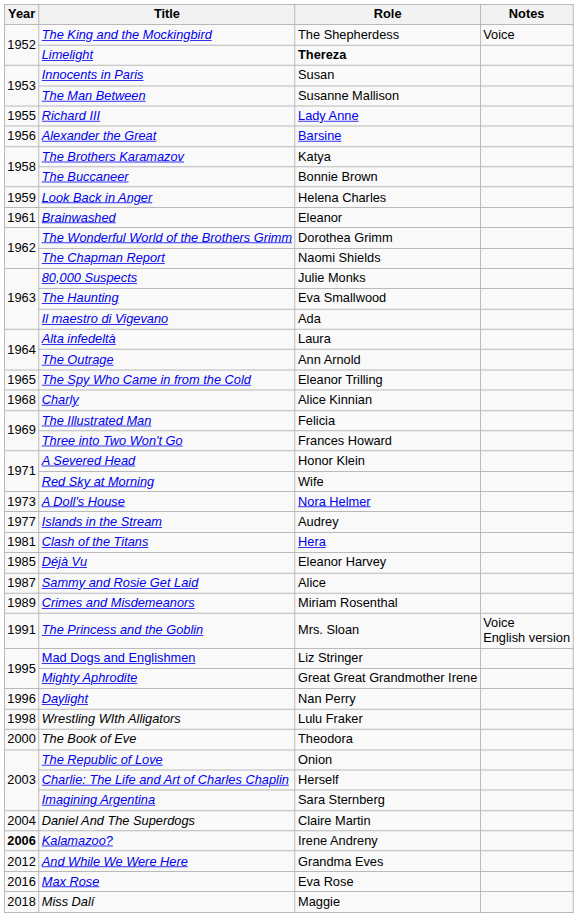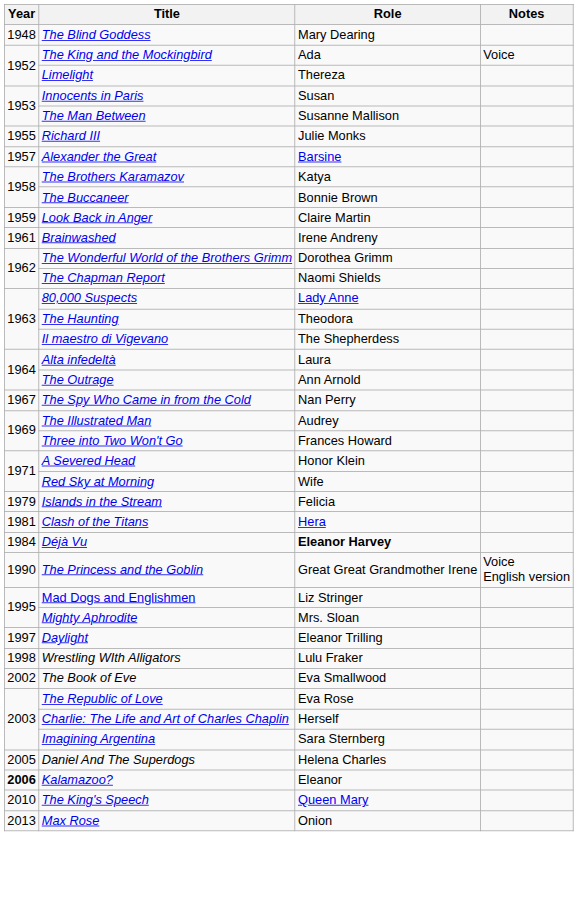+ row: 1948 | The Blind Goddess | Mary Dearing
The King and the Mockingbird | Role: The Shepherdess -> Ada
Limelight | Role: bold -> normal
Richard III | Role: Lady Anne -> Julie Monks
Alexander the Great | Year: 1956 -> 1957
Look Back in Anger | Role: Helena Charles -> Claire Martin
Brainwashed | Role: Eleanor -> Irene Andreny
80,000 Suspects | Role: Julie Monks -> Lady Anne
The Haunting | Role: Eva Smallwood -> Theodora
Il maestro di Vigevano | Role: Ada -> The Shepherdess
The Spy Who Came in from the Cold | Year: 1965 -> 1967
The Spy Who Came in from the Cold | Role: Eleanor Trilling -> Nan Perry
- row: 1968 | Charly | Alice Kinnian
The Illustrated Man | Role: Felicia -> Audrey
- row: 1973 | A Doll's House | Nora Helmer
Islands in the Stream | Year: 1977 -> 1979
Islands in the Stream | Role: Audrey -> Felicia
Déjà Vu | Year: 1985 -> 1984
Déjà Vu | Role: normal -> bold
- row: 1987 | Sammy and Rosie Get Laid | Alice
- row: 1989 | Crimes and Misdemeanors | Miriam Rosenthal
The Princess and the Goblin | Year: 1991 -> 1990
The Princess and the Goblin | Role: Mrs. Sloan -> Great Great Grandmother Irene
Mighty Aphrodite | Role: Great Great Grandmother Irene -> Mrs. Sloan
Daylight | Year: 1996 -> 1997
Daylight | Role: Nan Perry -> Eleanor Trilling
The Book of Eve | Year: 2000 -> 2002
The Book of Eve | Role: Theodora -> Eva Smallwood
The Republic of Love | Role: Onion -> Eva Rose
Daniel And The Superdogs | Year: 2004 -> 2005
Daniel And The Superdogs | Role: Claire Martin -> Helena Charles
Kalamazoo? | Role: Irene Andreny -> Eleanor
+ row: 2010 | The King's Speech | Queen Mary
- row: 2012 | And While We Were Here | Grandma Eves
Max Rose | Year: 2016 -> 2013
Max Rose | Role: Eva Rose -> Onion
- row: 2018 | Miss Dalí | Maggie
